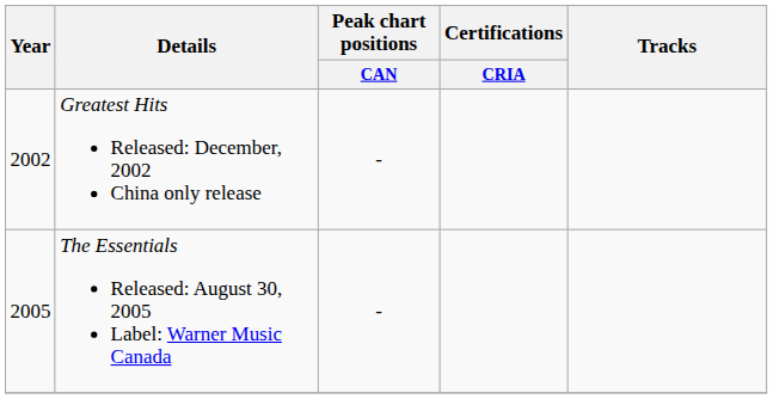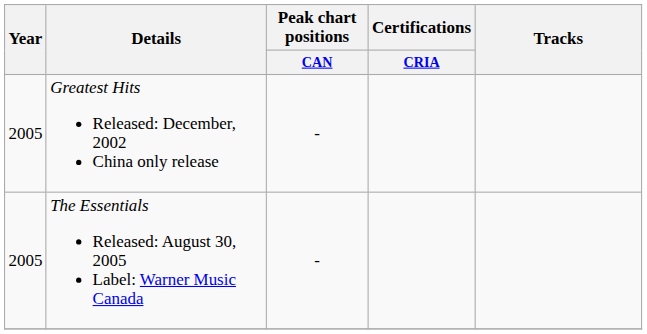Greatest Hits Released: December, 2002 China only release | Year: 2002 -> 2005
